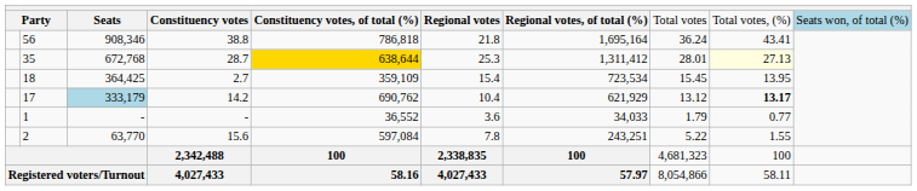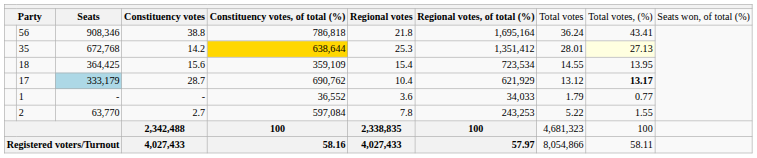Party | column 10: lightblue background -> no background
35 | column 4: 28.7 -> 14.2
35 | column 7: 1,311,412 -> 1,351,412
18 | column 4: 2.7 -> 15.6
18 | column 8: 15.45 -> 14.55
17 | column 4: 14.2 -> 28.7
2 | column 4: 15.6 -> 2.7
2 | column 7: 243,251 -> 243,253
